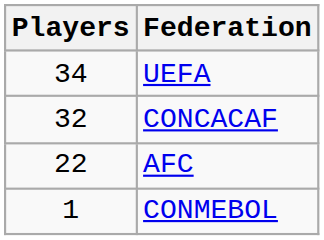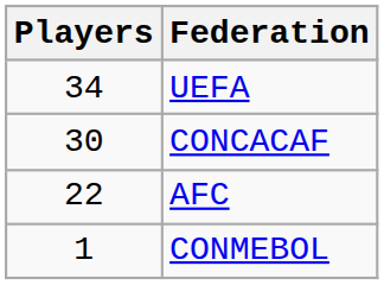CONCACAF | Players: 32 -> 30
